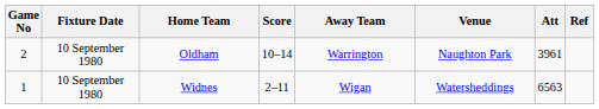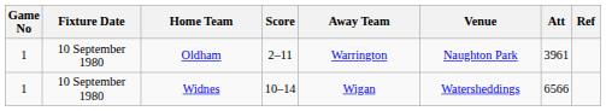Oldham | Game No: 2 -> 1
Oldham | Score: 10–14 -> 2–11
Widnes | Score: 2–11 -> 10–14
Widnes | Att: 6563 -> 6566
